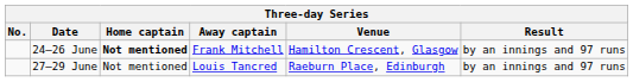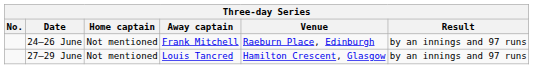24–26 June | Home captain: bold -> normal
24–26 June | Venue: Hamilton Crescent, Glasgow -> Raeburn Place, Edinburgh
27–29 June | Venue: Raeburn Place, Edinburgh -> Hamilton Crescent, Glasgow
